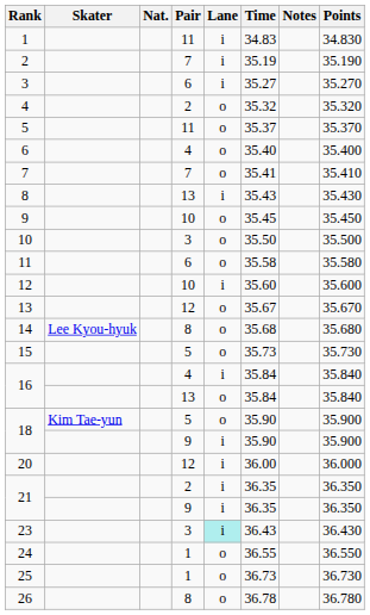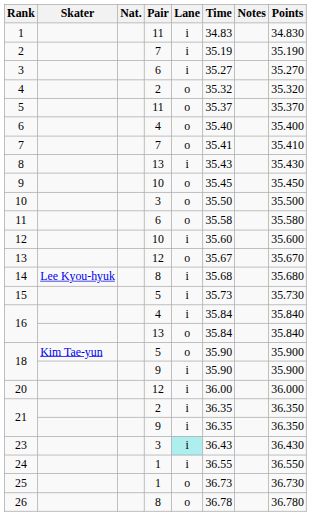14 | Lane: o -> i
15 | Lane: o -> i
24 | Lane: o -> i
